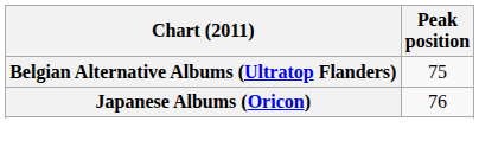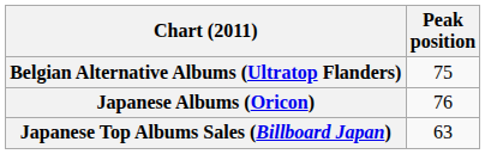+ row: Japanese Top Albums Sales (Billboard Japan) | 63
